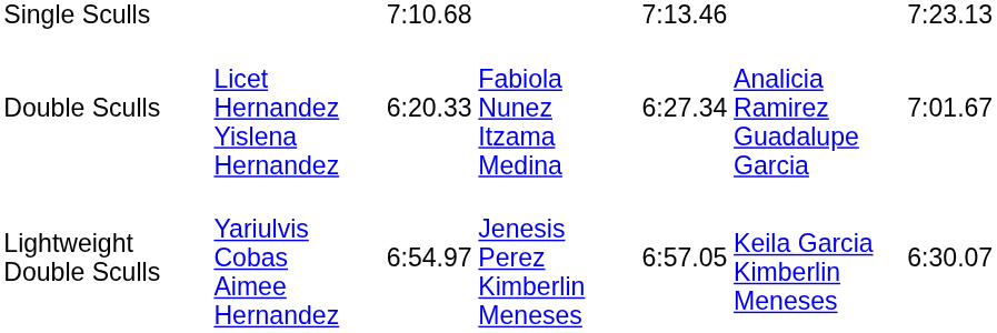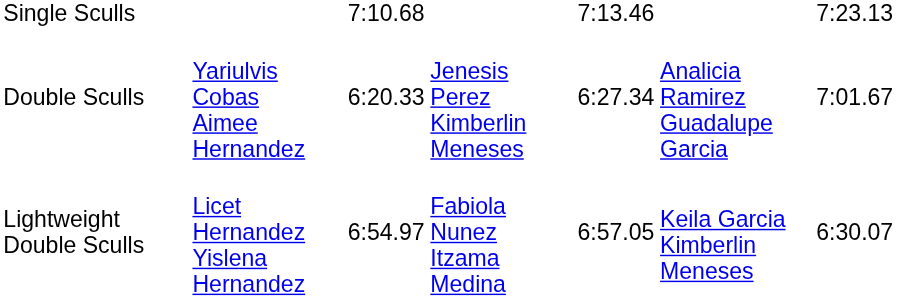Double Sculls | column 2: Licet Hernandez Yislena Hernandez -> Yariulvis Cobas Aimee Hernandez
Double Sculls | column 4: Fabiola Nunez Itzama Medina -> Jenesis Perez Kimberlin Meneses
Lightweight Double Sculls | column 2: Yariulvis Cobas Aimee Hernandez -> Licet Hernandez Yislena Hernandez
Lightweight Double Sculls | column 4: Jenesis Perez Kimberlin Meneses -> Fabiola Nunez Itzama Medina
